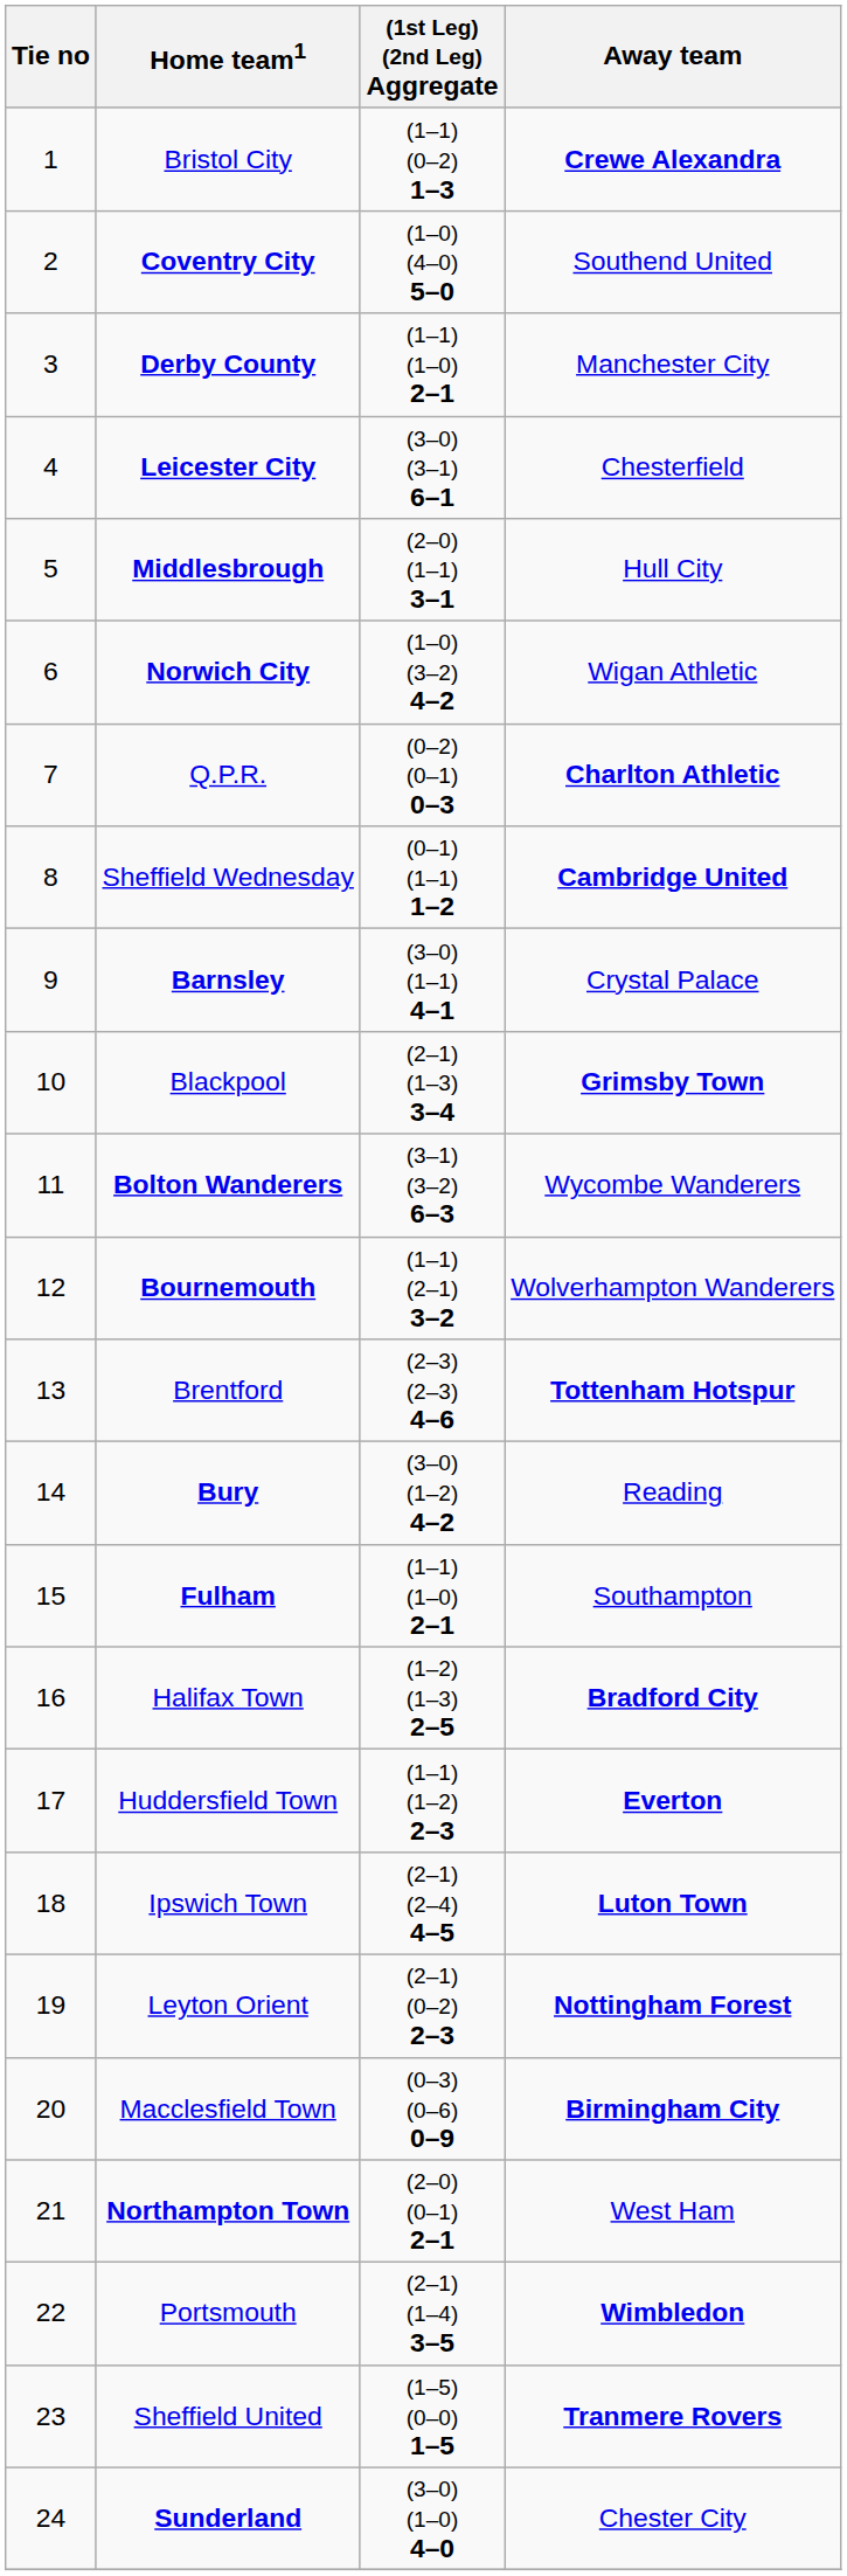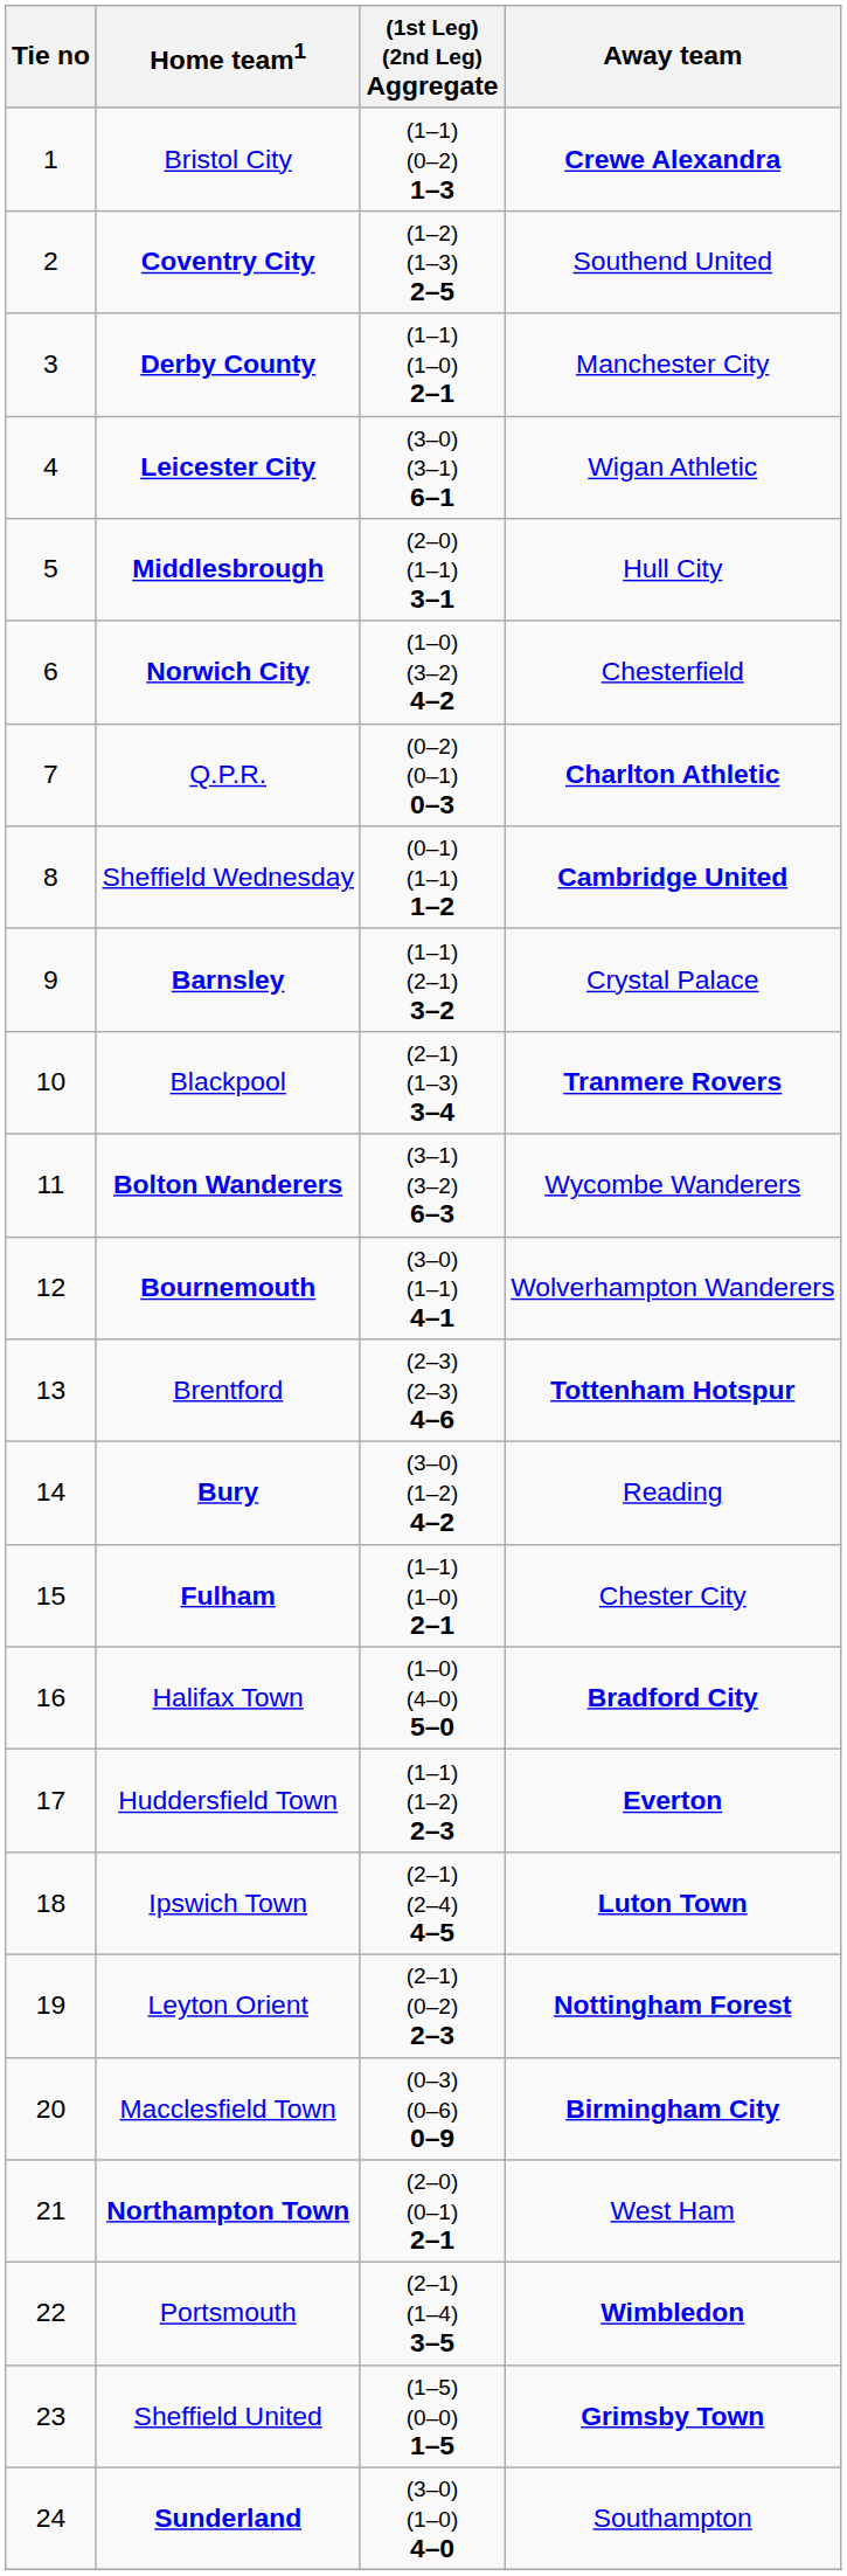Coventry City | (1st Leg) (2nd Leg) Aggregate: (1–0) (4–0) 5–0 -> (1–2) (1–3) 2–5
Leicester City | Away team: Chesterfield -> Wigan Athletic
Norwich City | Away team: Wigan Athletic -> Chesterfield
Barnsley | (1st Leg) (2nd Leg) Aggregate: (3–0) (1–1) 4–1 -> (1–1) (2–1) 3–2
Blackpool | Away team: Grimsby Town -> Tranmere Rovers
Bournemouth | (1st Leg) (2nd Leg) Aggregate: (1–1) (2–1) 3–2 -> (3–0) (1–1) 4–1
Fulham | Away team: Southampton -> Chester City
Halifax Town | (1st Leg) (2nd Leg) Aggregate: (1–2) (1–3) 2–5 -> (1–0) (4–0) 5–0
Sheffield United | Away team: Tranmere Rovers -> Grimsby Town
Sunderland | Away team: Chester City -> Southampton
